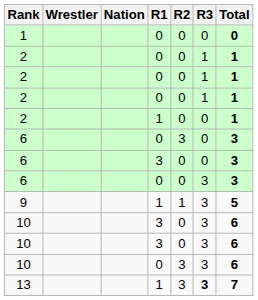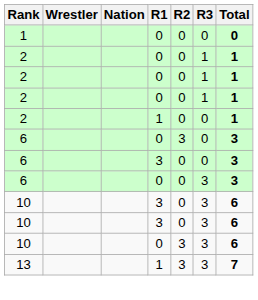- row: 9 | 1 | 1 | 3 | 5
13 | R3: bold -> normal
